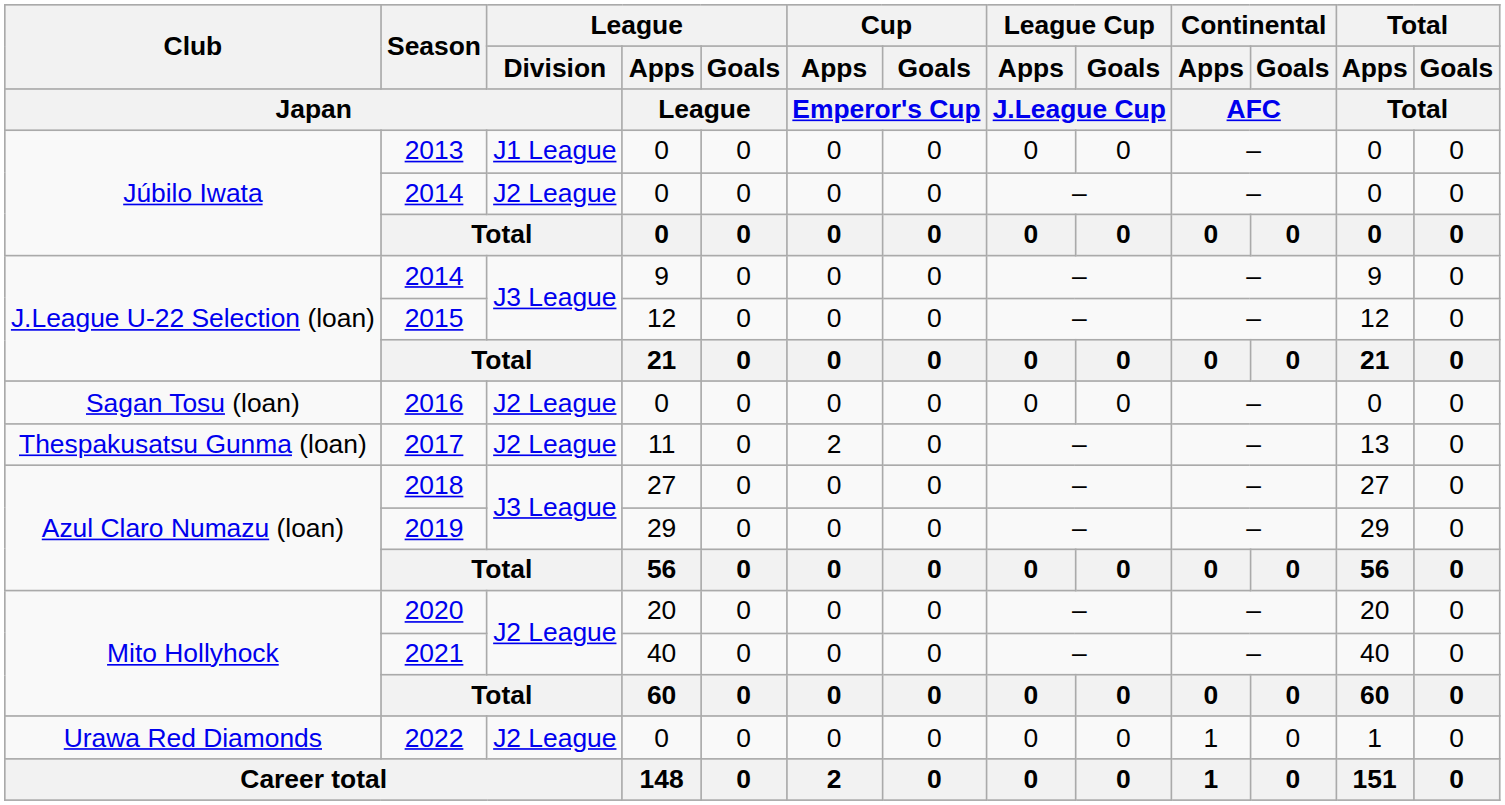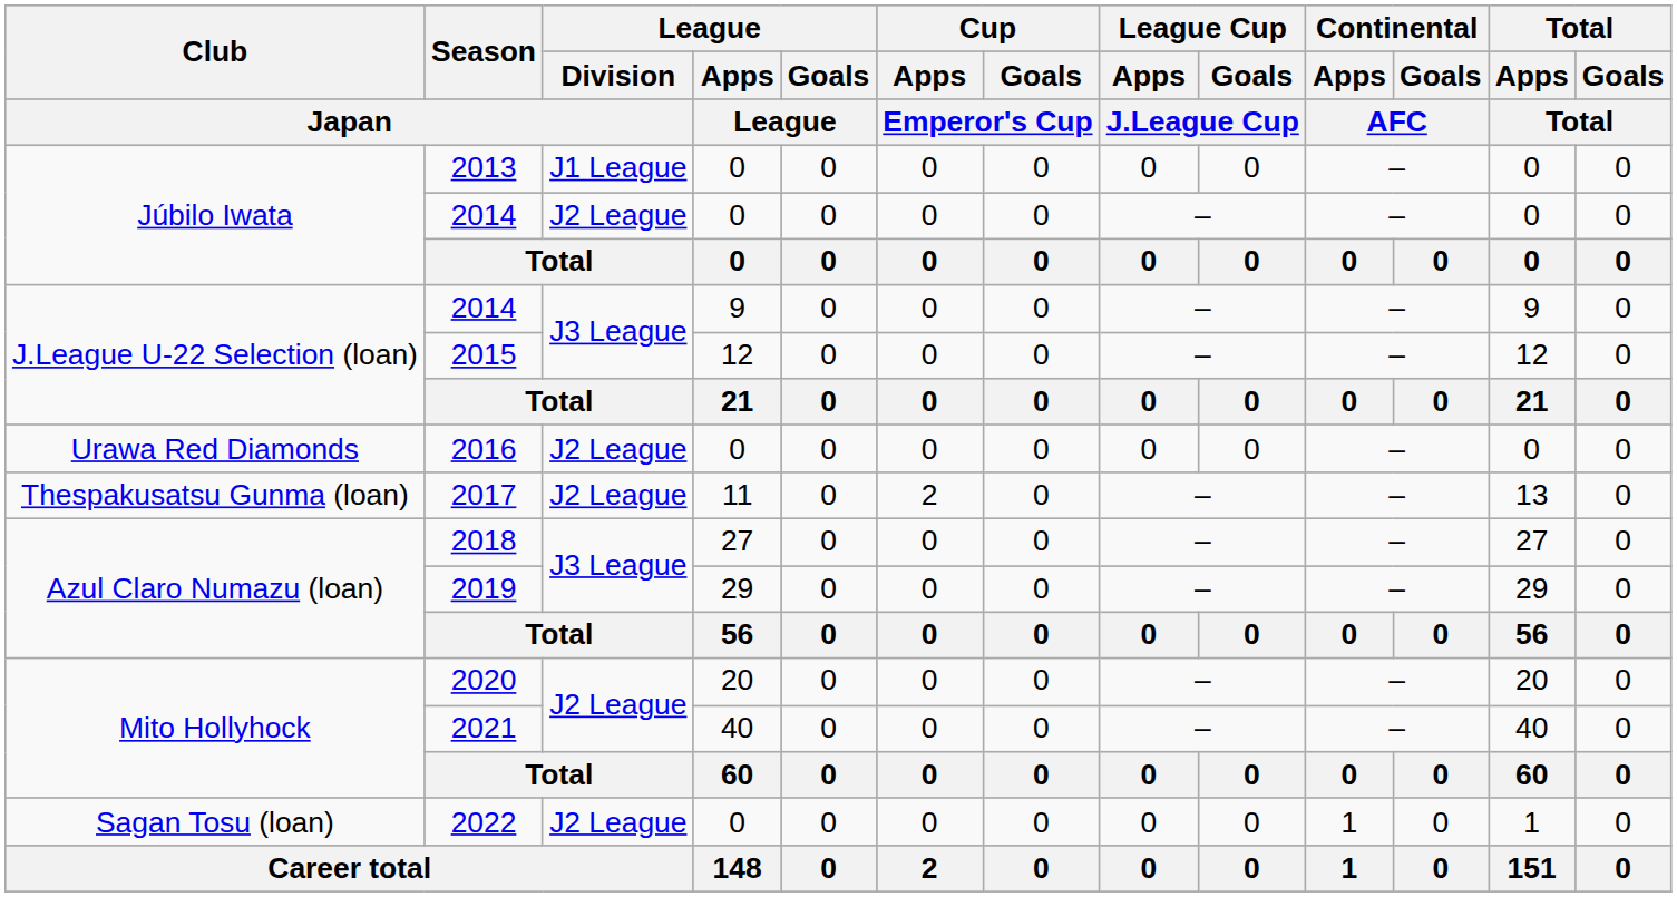2016 | Club / Japan: Sagan Tosu (loan) -> Urawa Red Diamonds
2022 | Club / Japan: Urawa Red Diamonds -> Sagan Tosu (loan)
